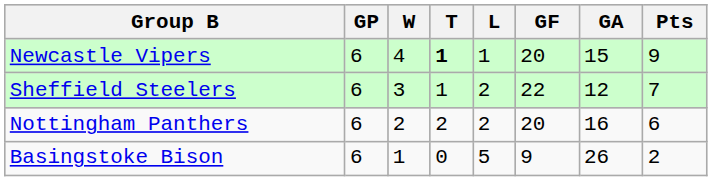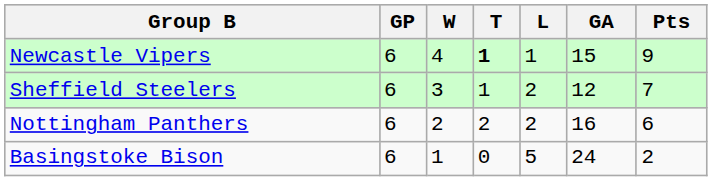- column: GF | 20 | 22 | 20 | 9
Basingstoke Bison | GA: 26 -> 24
